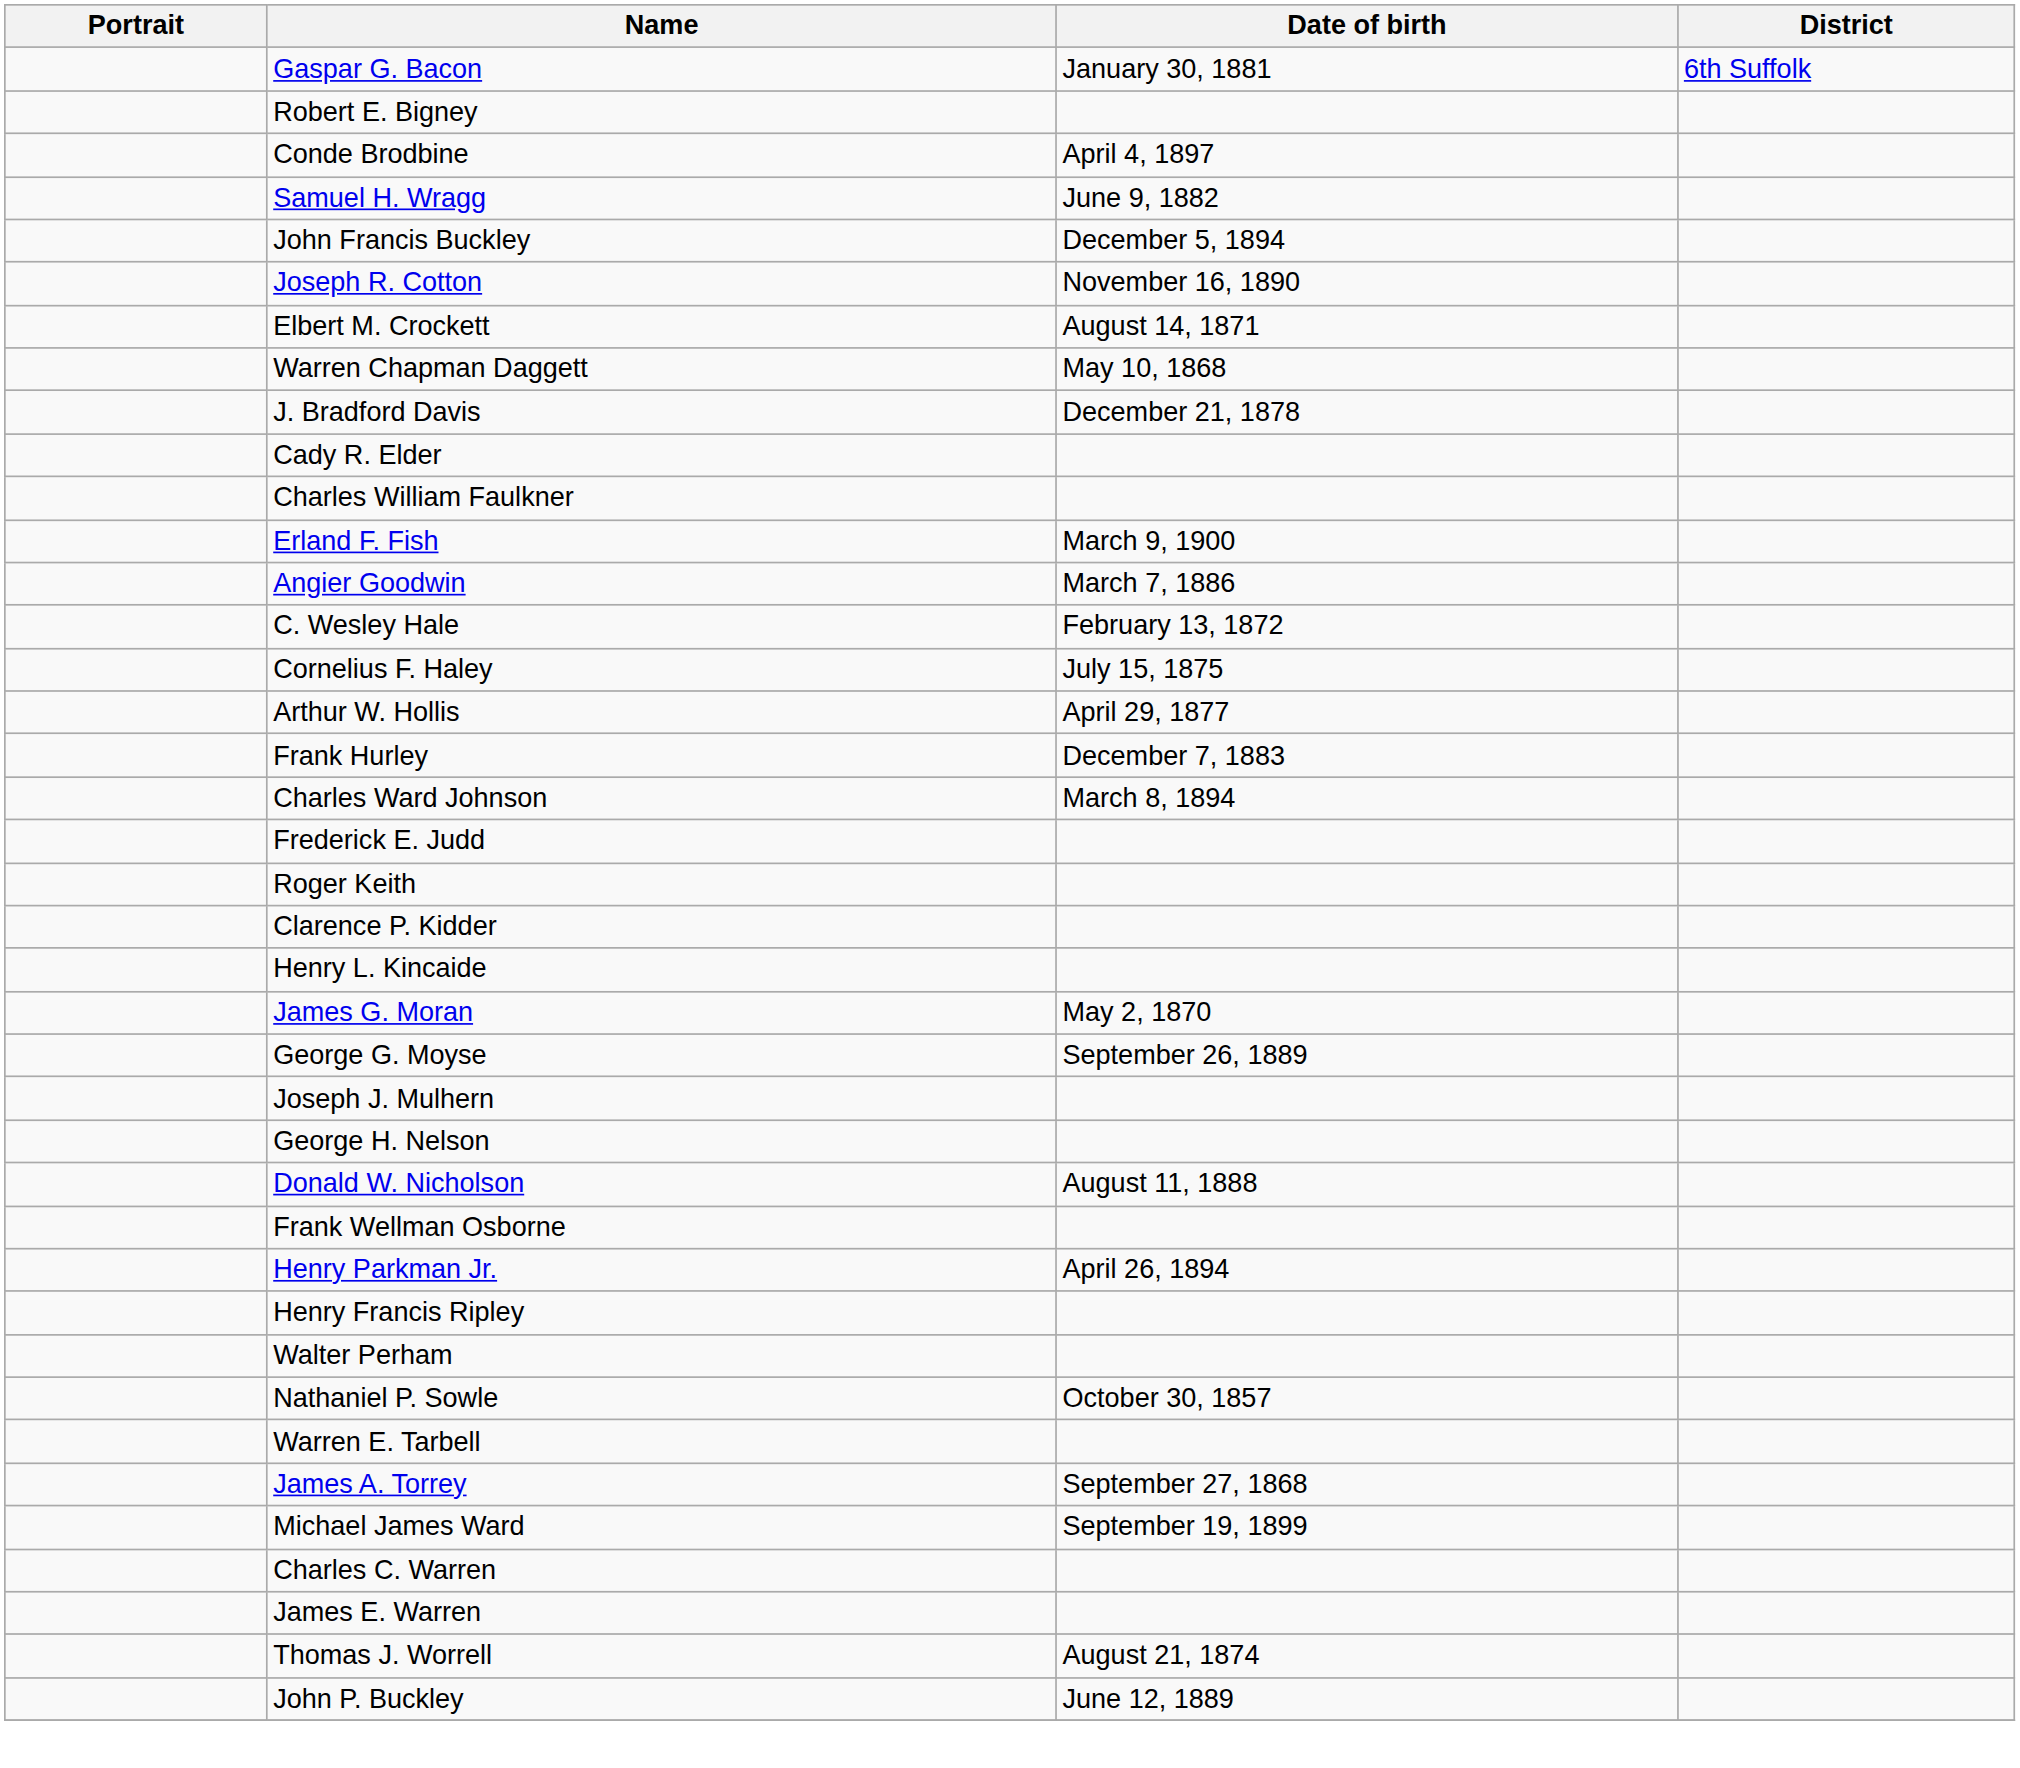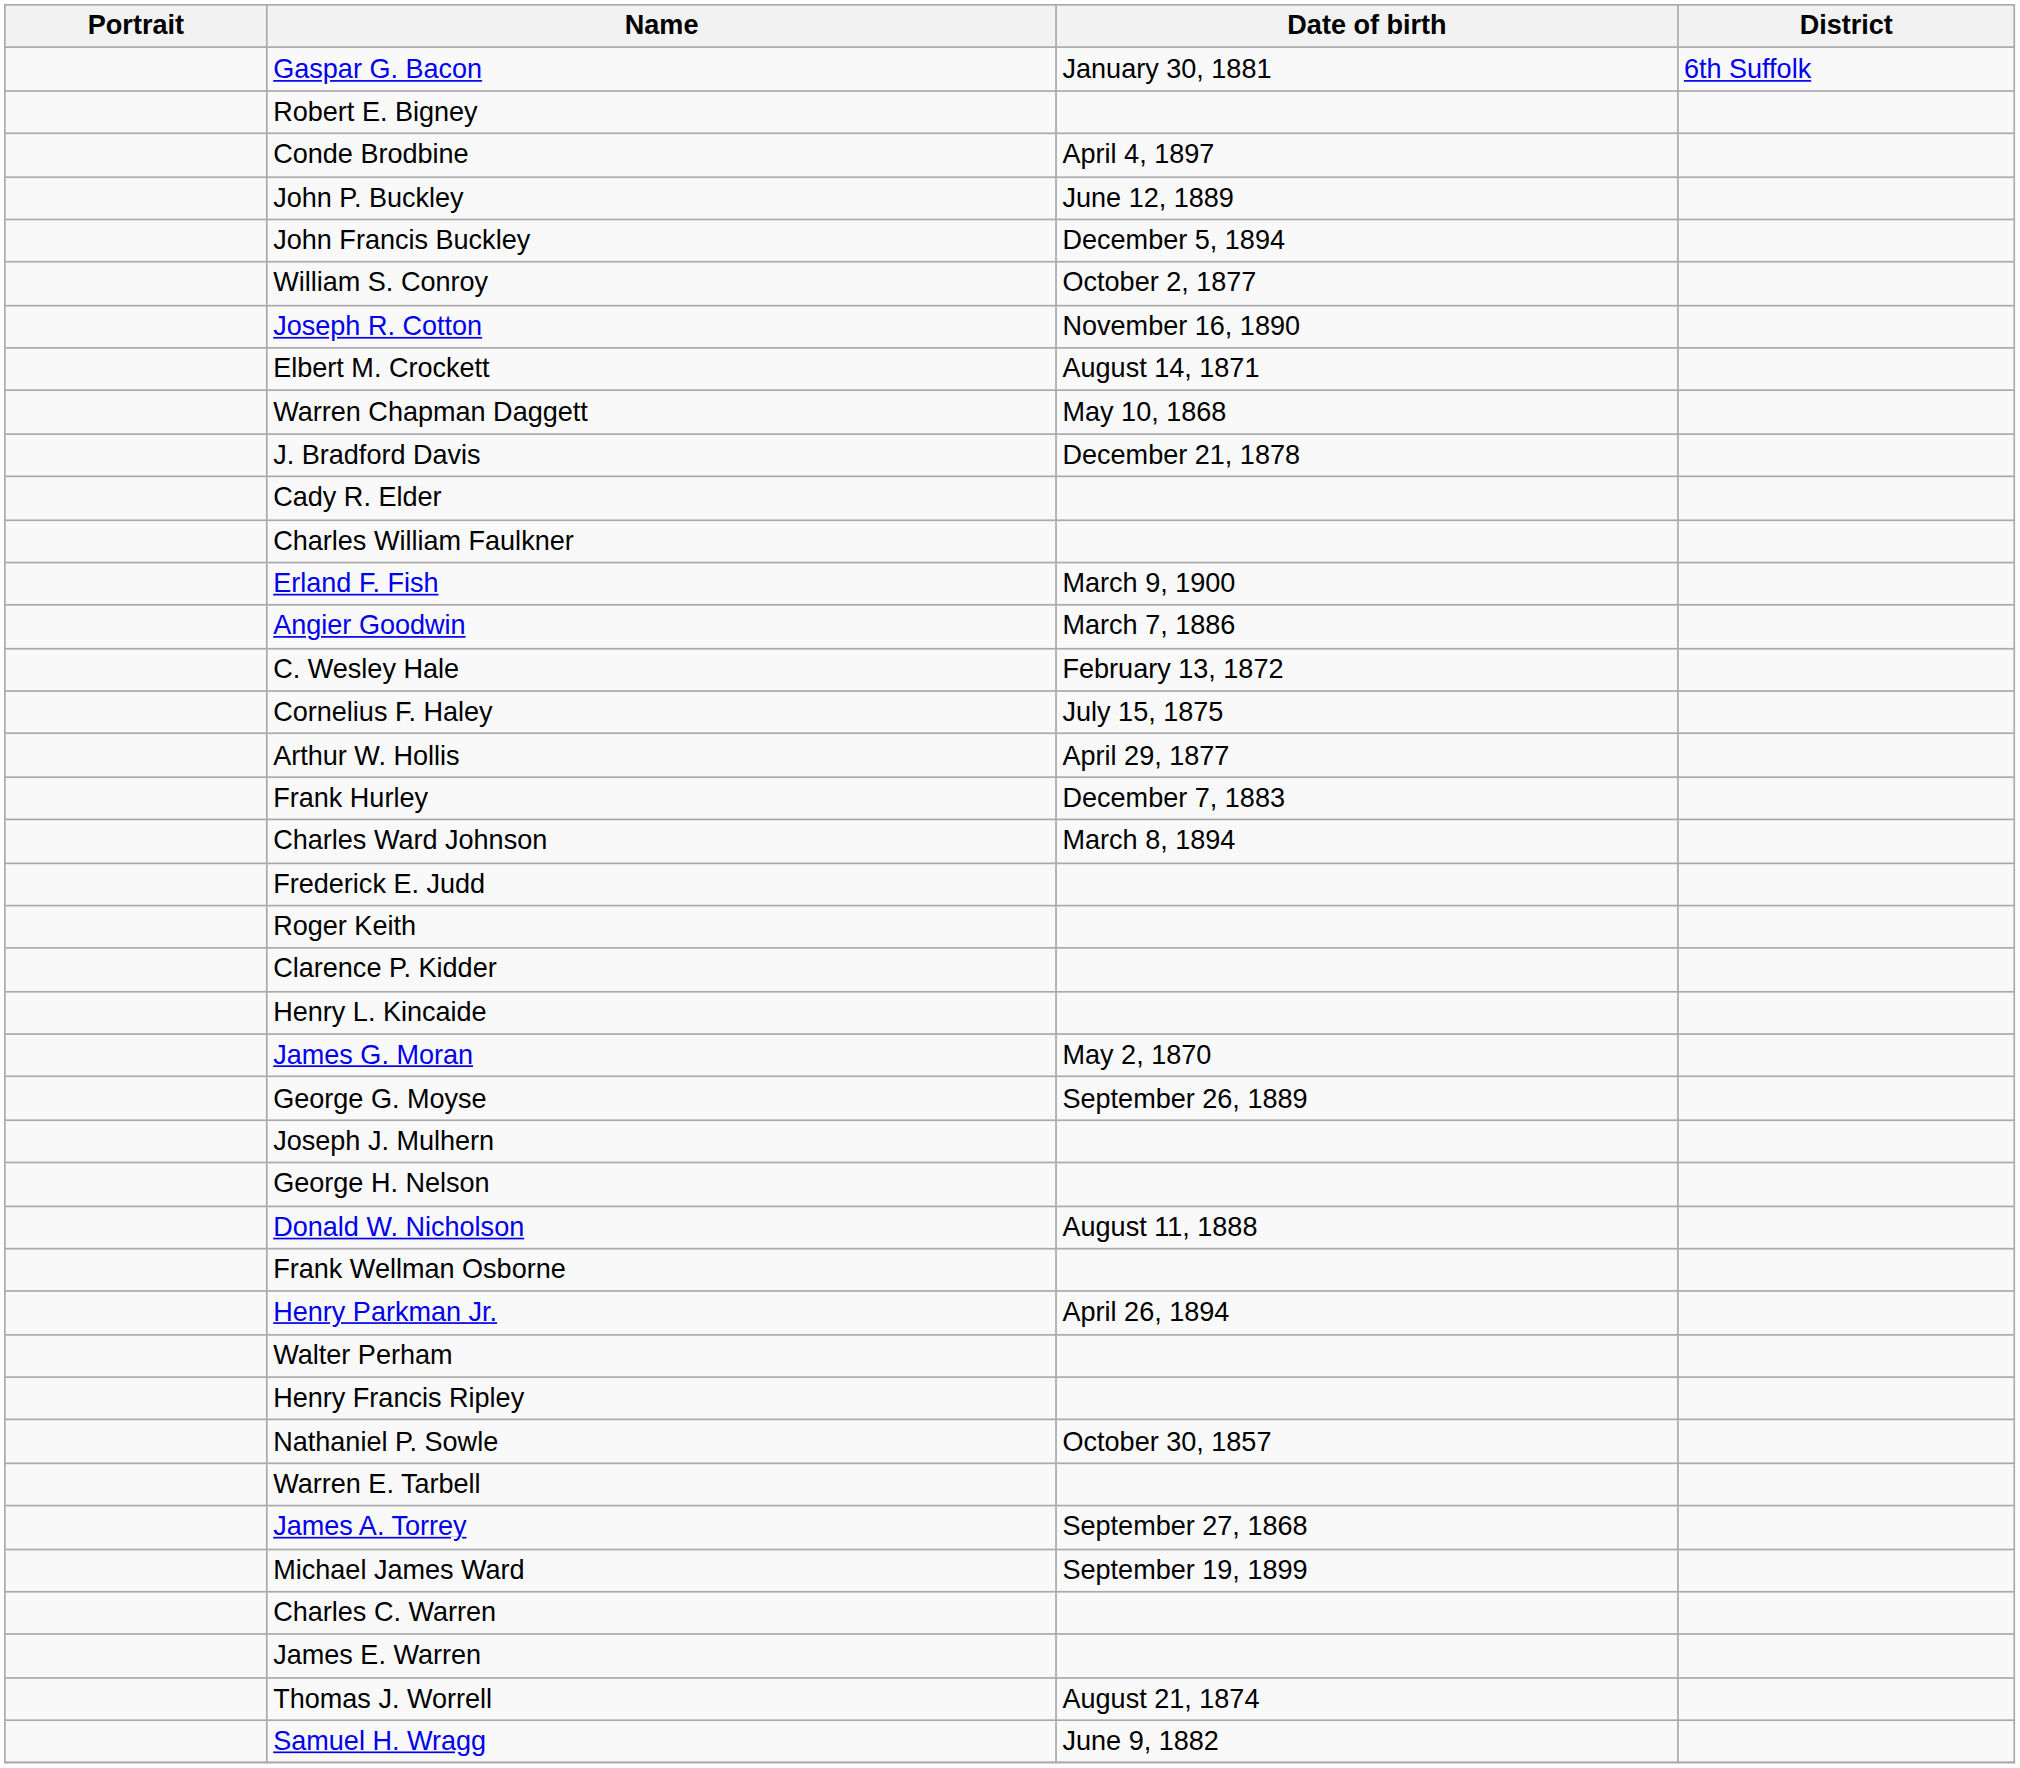rows swapped: John P. Buckley <-> Samuel H. Wragg
+ row: William S. Conroy | October 2, 1877
rows swapped: Walter Perham <-> Henry Francis Ripley
